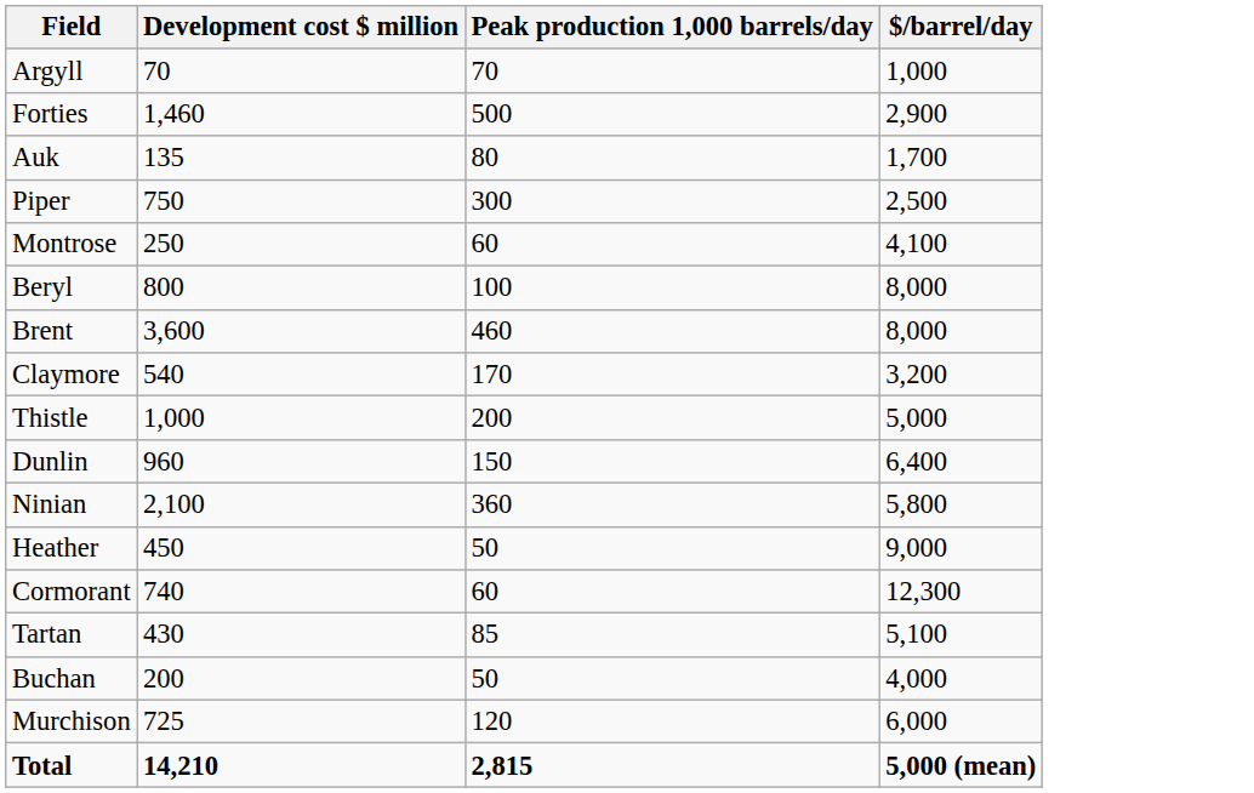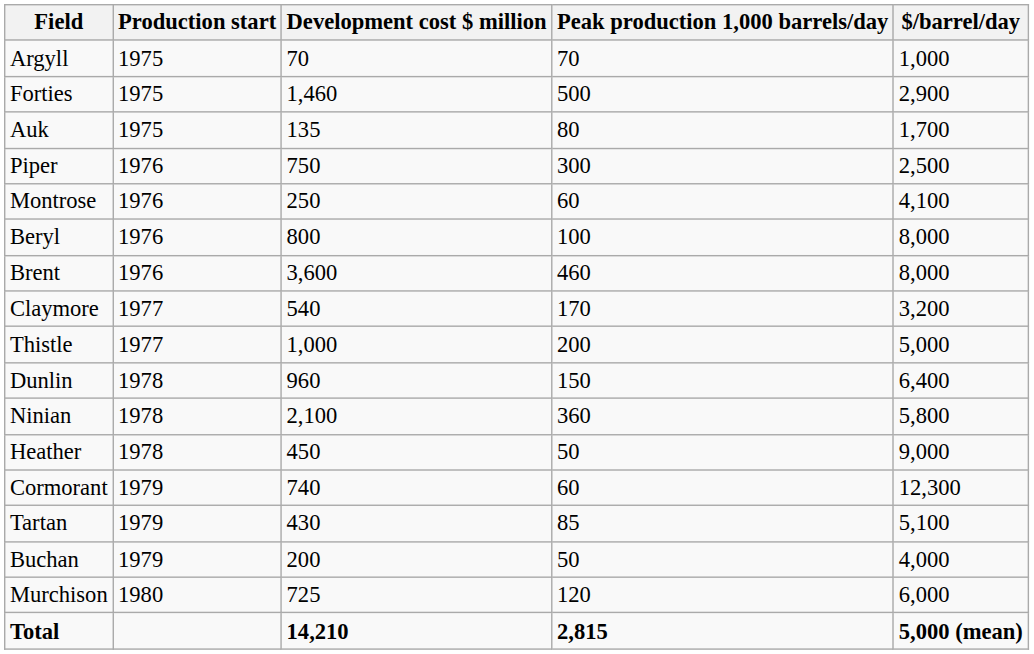+ column: Production start | 1975 | 1975 | 1975 | 1976 | 1976 | 1976 | 1976 | 1977 | 1977 | 1978 | 1978 | 1978 | 1979 | 1979 | 1979 | 1980
